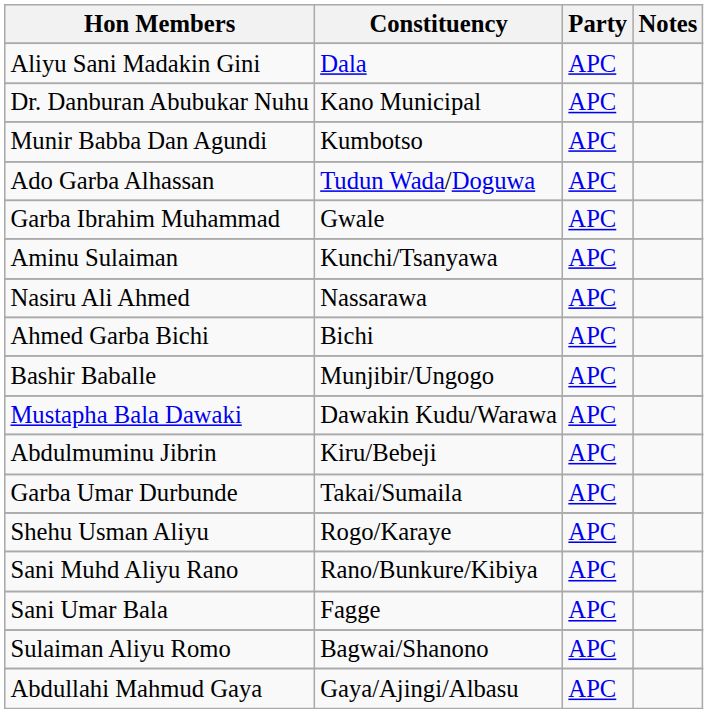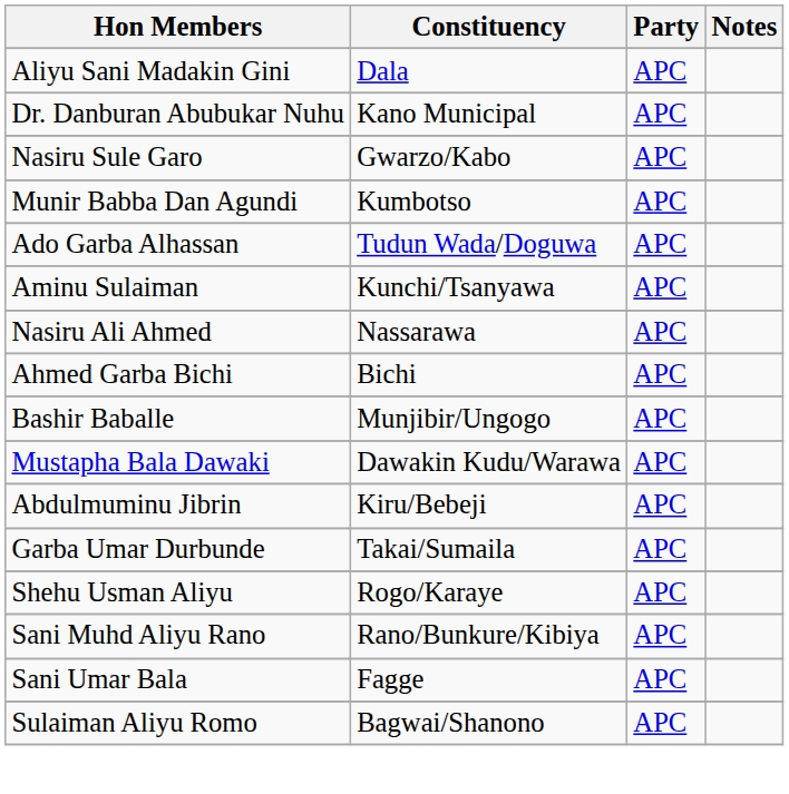+ row: Nasiru Sule Garo | Gwarzo/Kabo | APC
- row: Garba Ibrahim Muhammad | Gwale | APC
- row: Abdullahi Mahmud Gaya | Gaya/Ajingi/Albasu | APC
